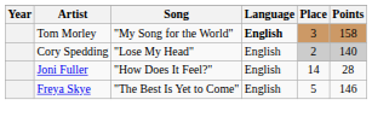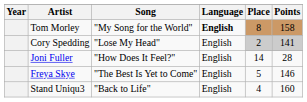Tom Morley | Place: 3 -> 8
Cory Spedding | Points: 140 -> 141
+ row: Stand Uniqu3 | "Back to Life" | English | 4 | 160
